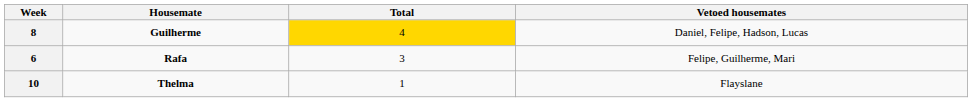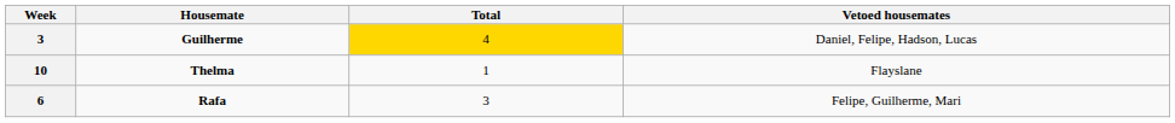Guilherme | Week: 8 -> 3
rows swapped: Rafa <-> Thelma
